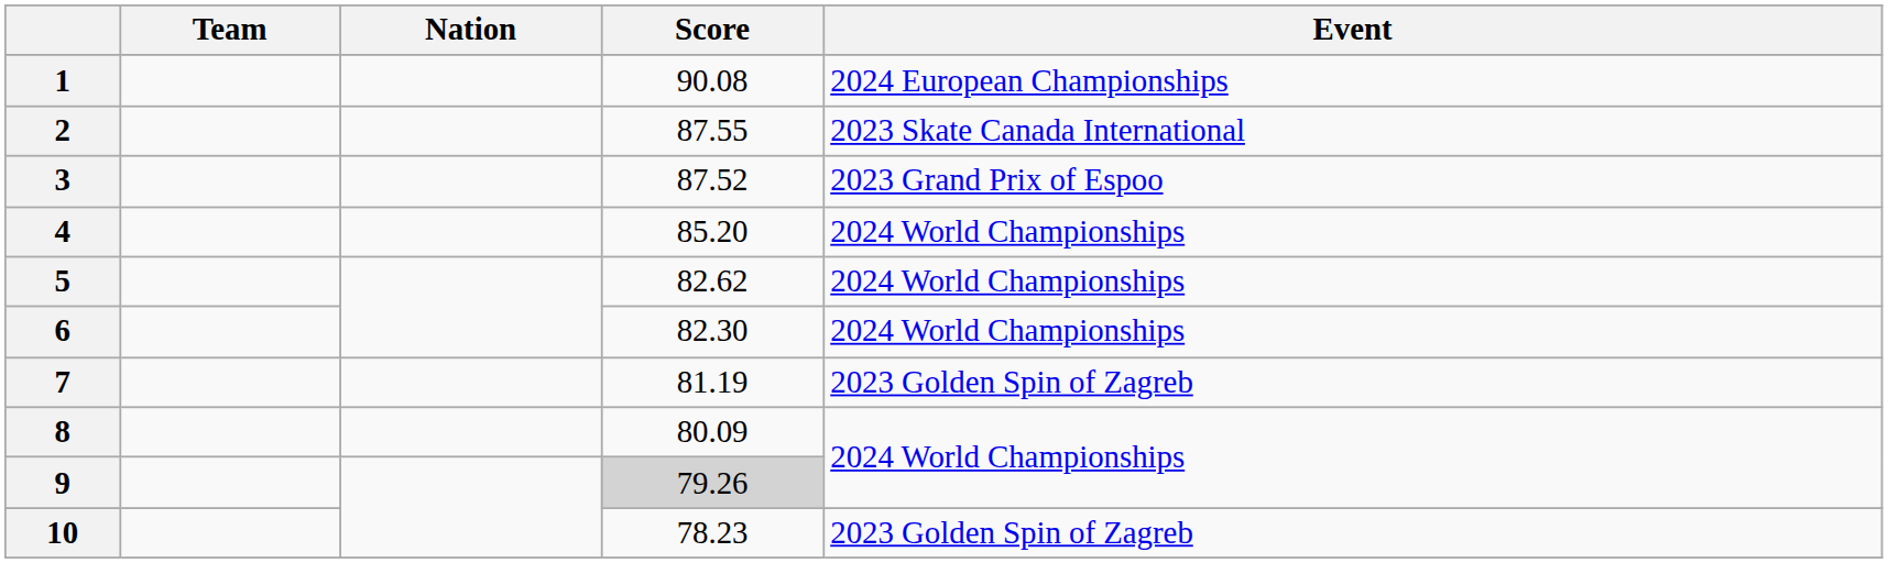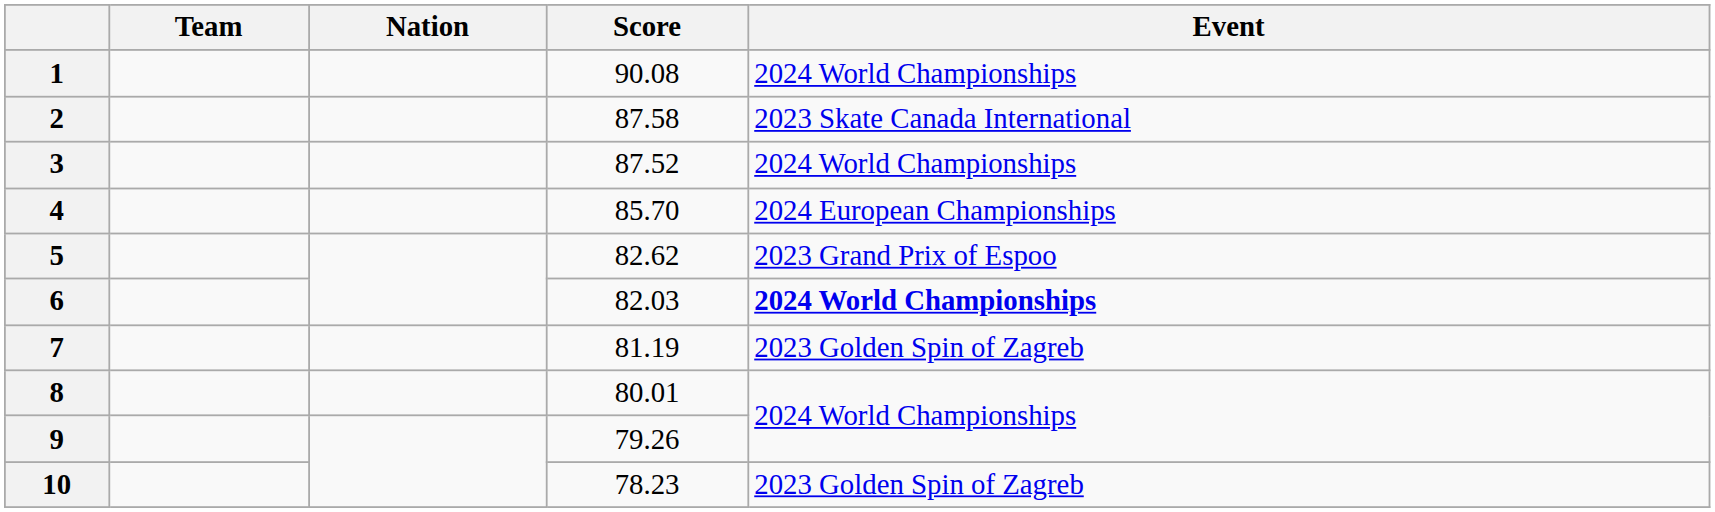1 | Event: 2024 European Championships -> 2024 World Championships
2 | Score: 87.55 -> 87.58
3 | Event: 2023 Grand Prix of Espoo -> 2024 World Championships
4 | Score: 85.20 -> 85.70
4 | Event: 2024 World Championships -> 2024 European Championships
5 | Event: 2024 World Championships -> 2023 Grand Prix of Espoo
6 | Score: 82.30 -> 82.03
6 | Event: normal -> bold
8 | Score: 80.09 -> 80.01
9 | Score: lightgrey background -> no background
